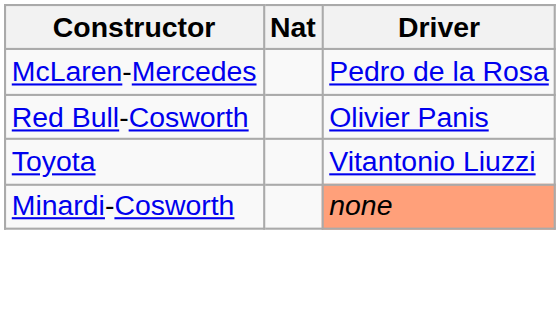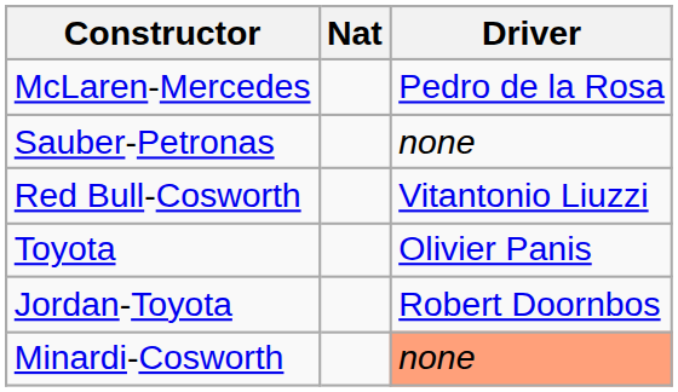+ row: Sauber-Petronas | none
Red Bull-Cosworth | Driver: Olivier Panis -> Vitantonio Liuzzi
Toyota | Driver: Vitantonio Liuzzi -> Olivier Panis
+ row: Jordan-Toyota | Robert Doornbos
